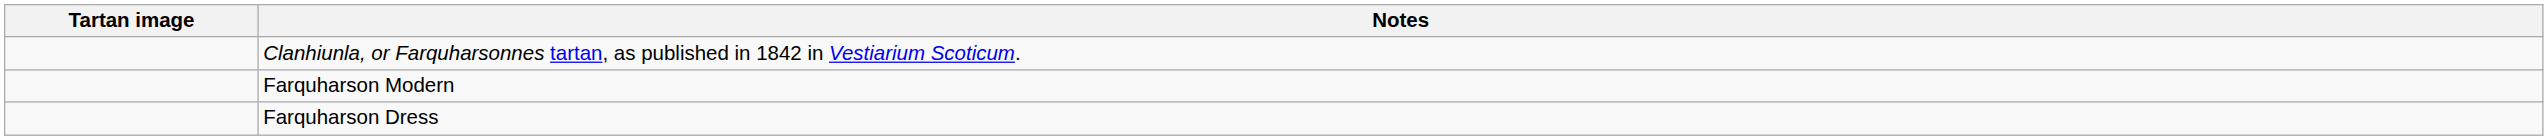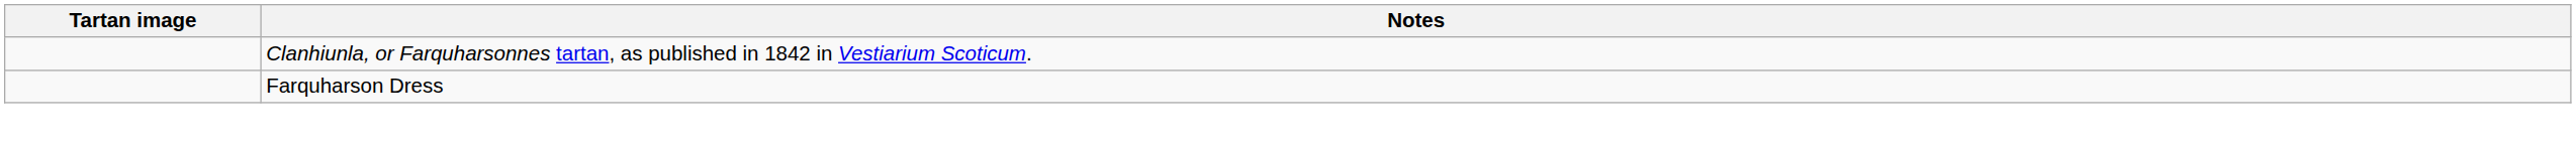- row: Farquharson Modern
